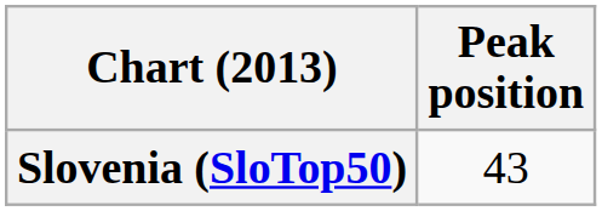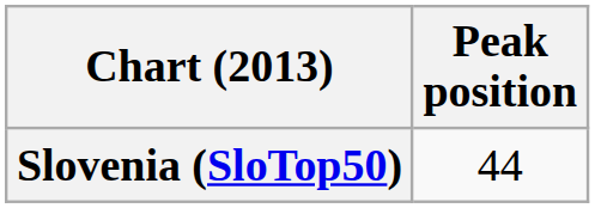Slovenia (SloTop50) | Peak position: 43 -> 44
